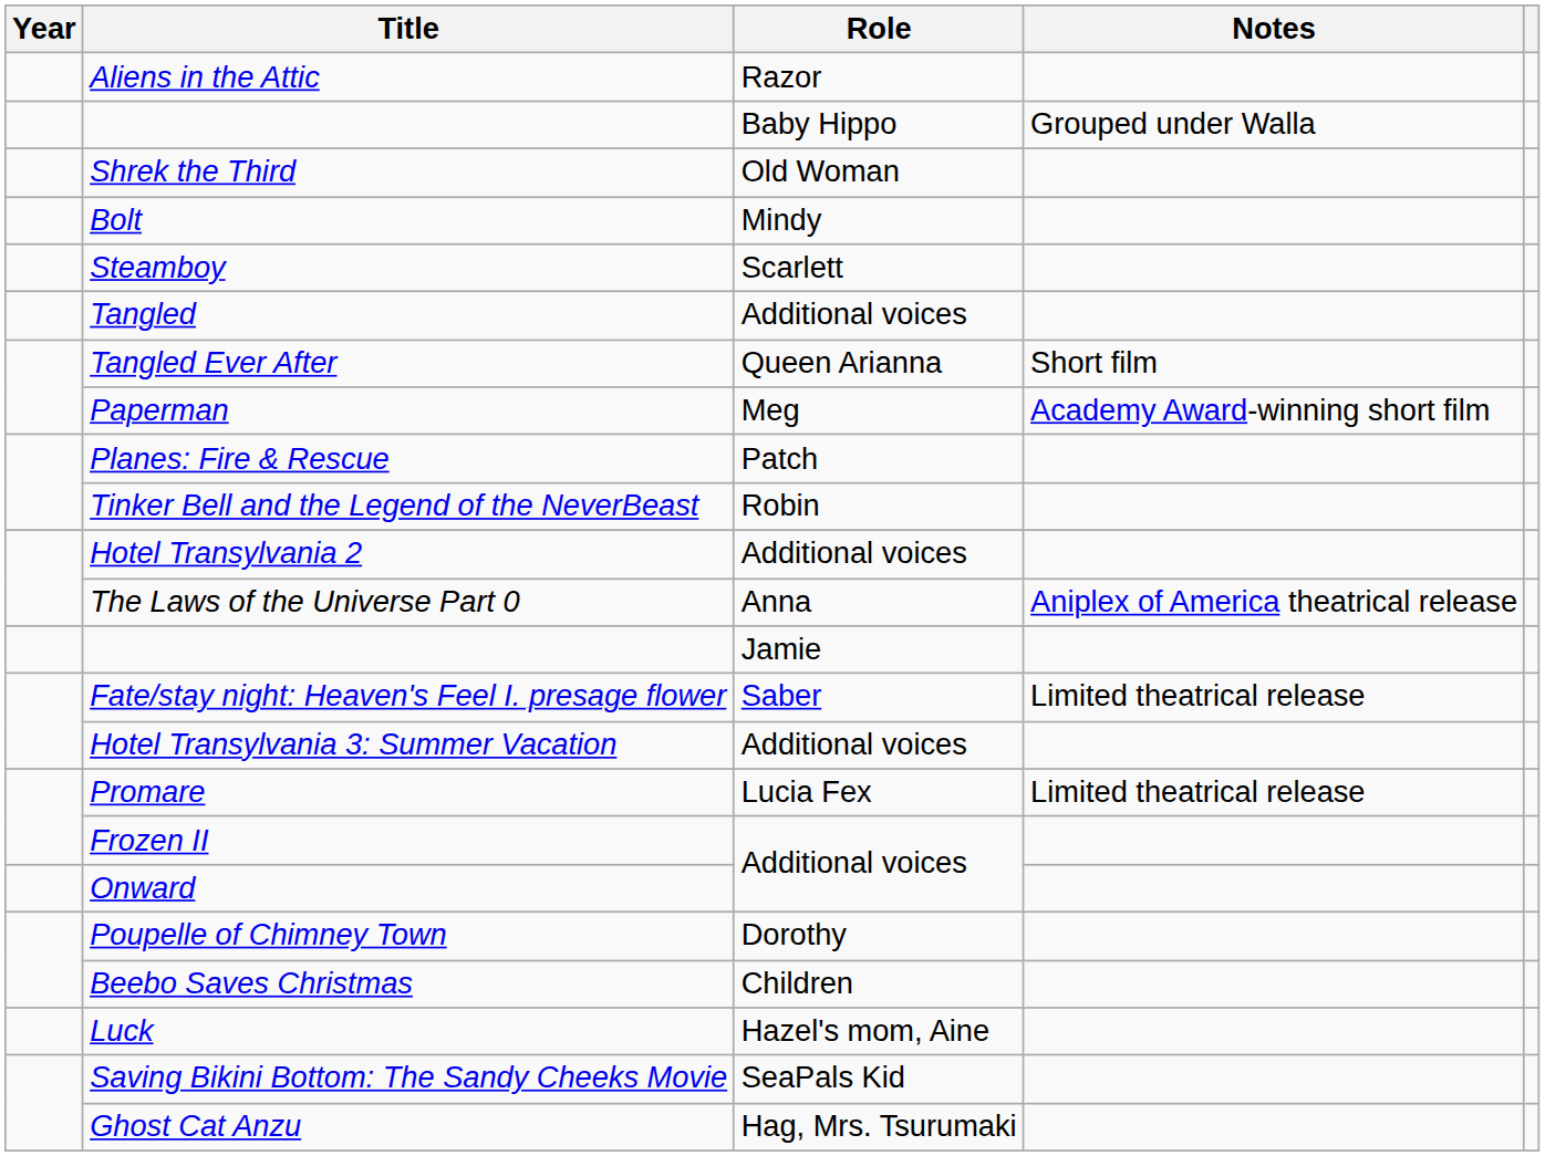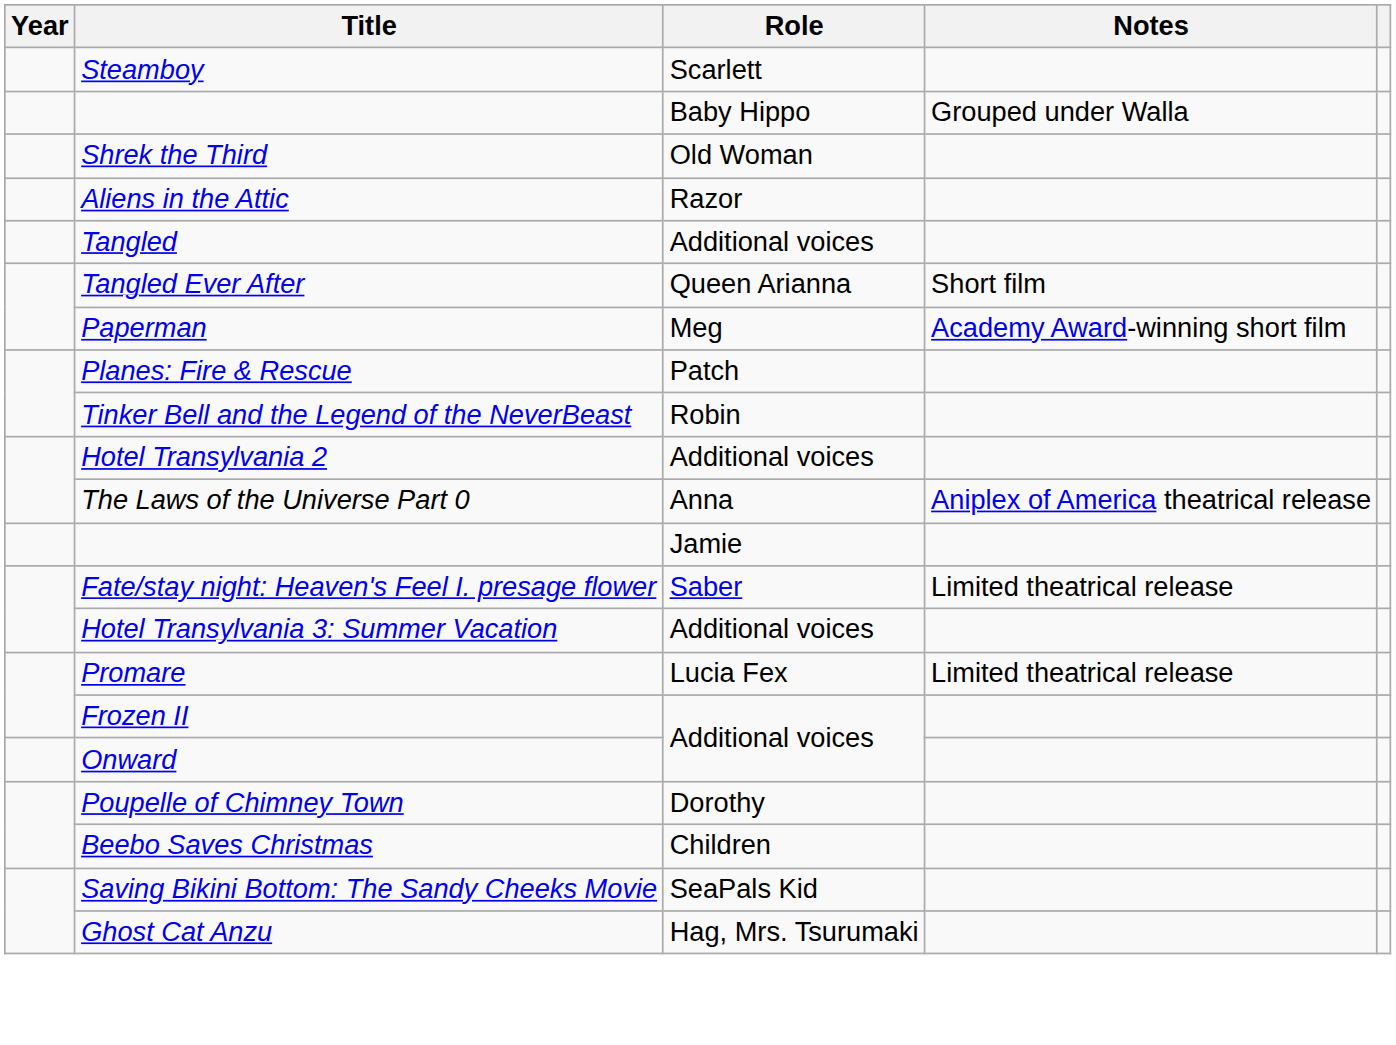rows swapped: Steamboy <-> Aliens in the Attic
- row: Bolt | Mindy
- row: Luck | Hazel's mom, Aine
